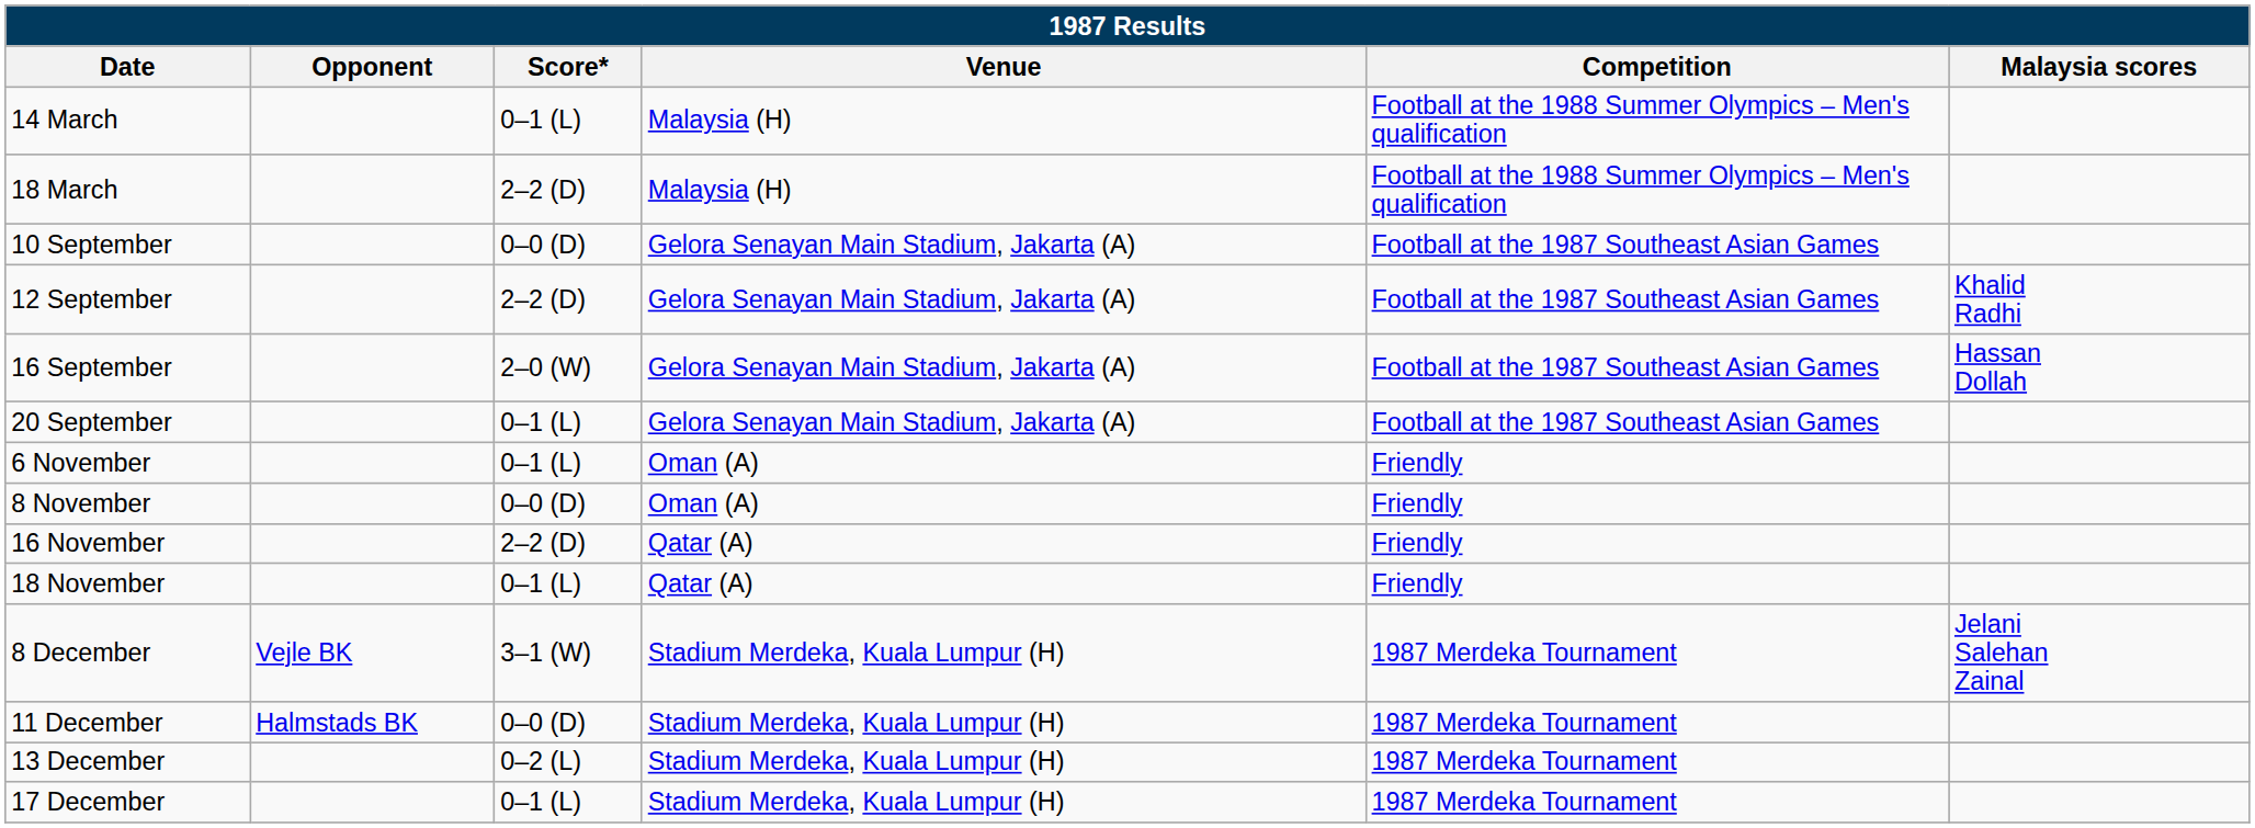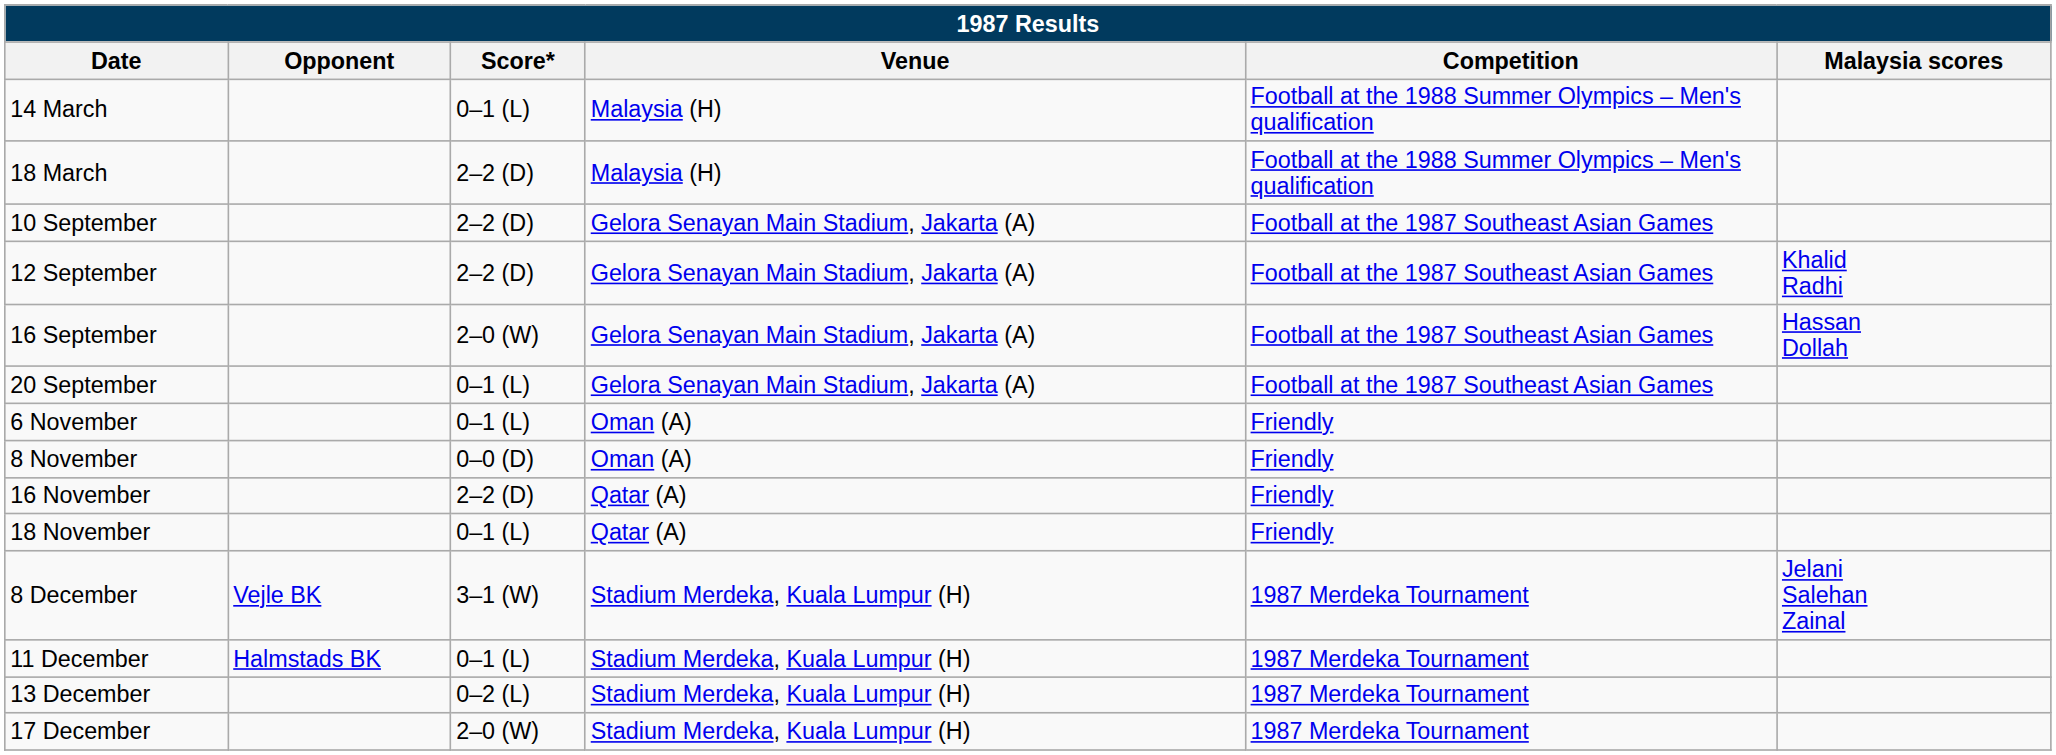10 September | Score*: 0–0 (D) -> 2–2 (D)
11 December | Score*: 0–0 (D) -> 0–1 (L)
17 December | Score*: 0–1 (L) -> 2–0 (W)
